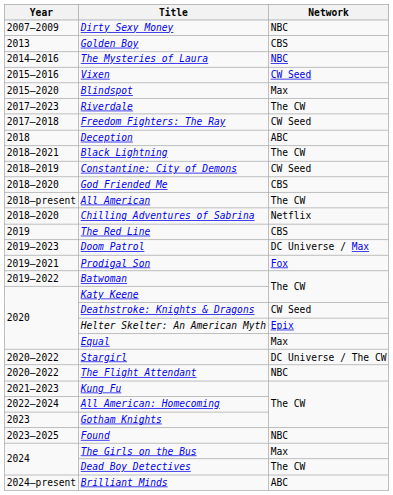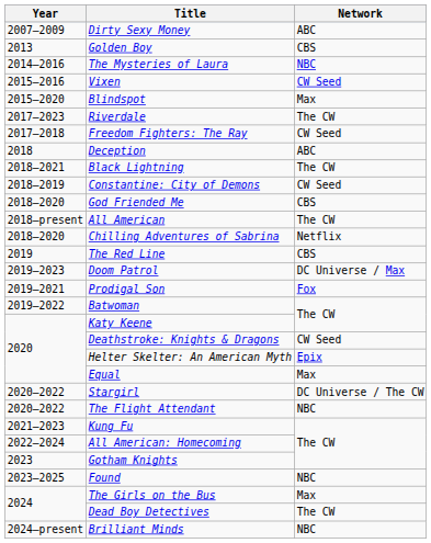Dirty Sexy Money | Network: NBC -> ABC
Brilliant Minds | Network: ABC -> NBC
